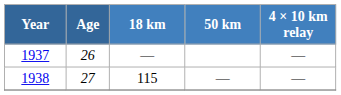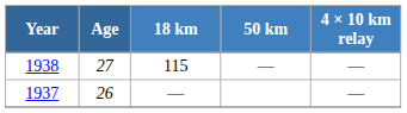rows swapped: 1937 <-> 1938
